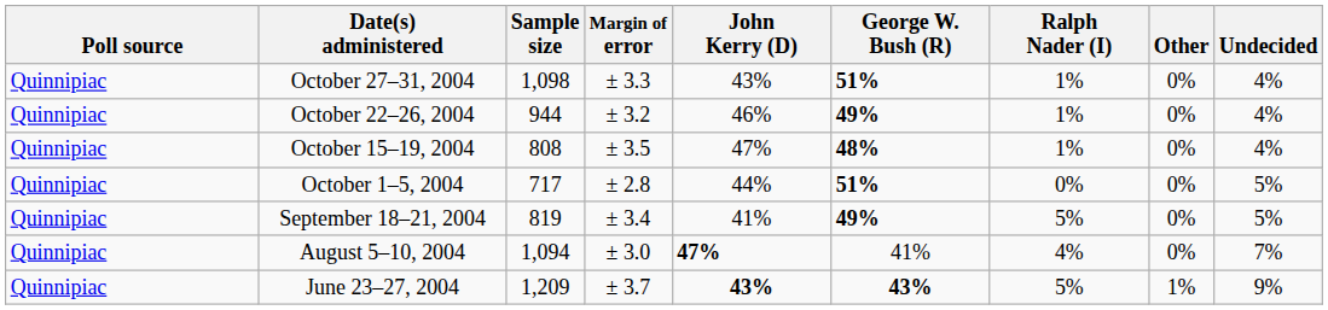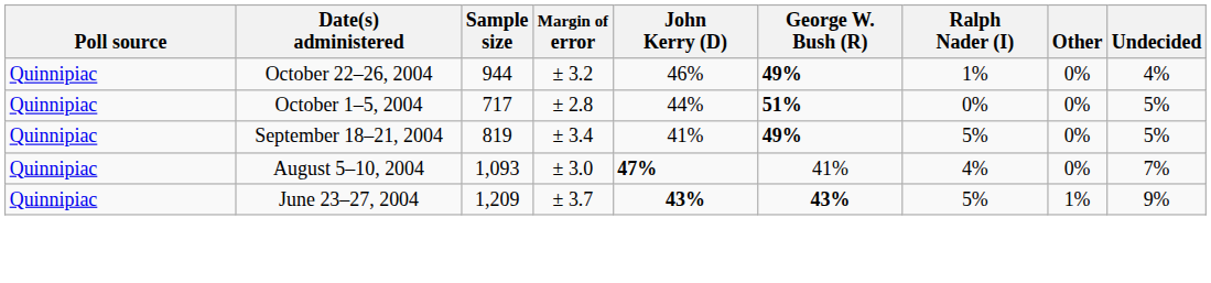- row: Quinnipiac | October 27–31, 2004 | 1,098 | ± 3.3 | 43% | 51% | 1% | 0% | 4%
- row: Quinnipiac | October 15–19, 2004 | 808 | ± 3.5 | 47% | 48% | 1% | 0% | 4%
August 5–10, 2004 | Sample size: 1,094 -> 1,093
